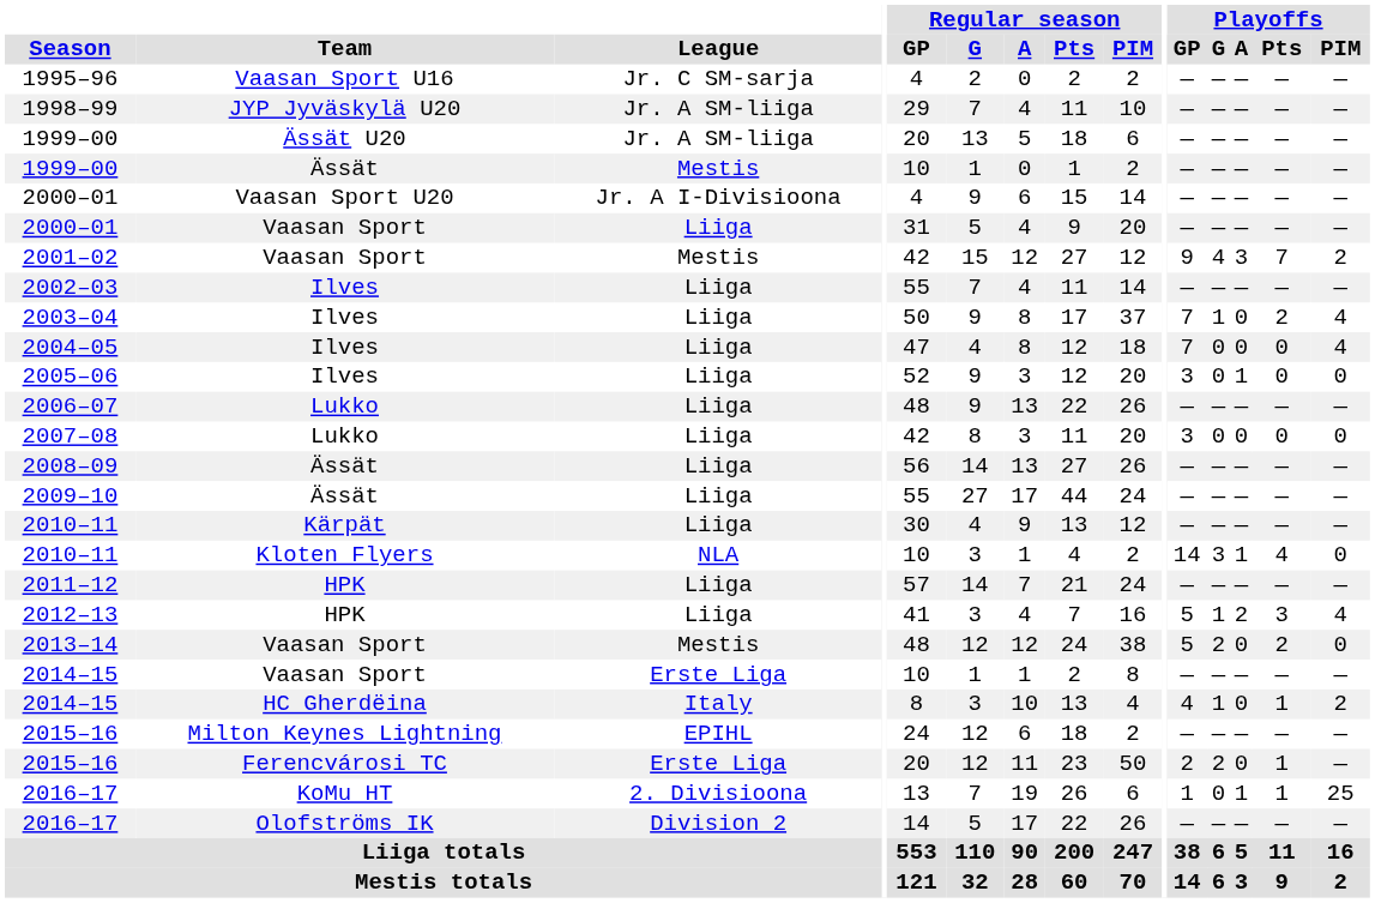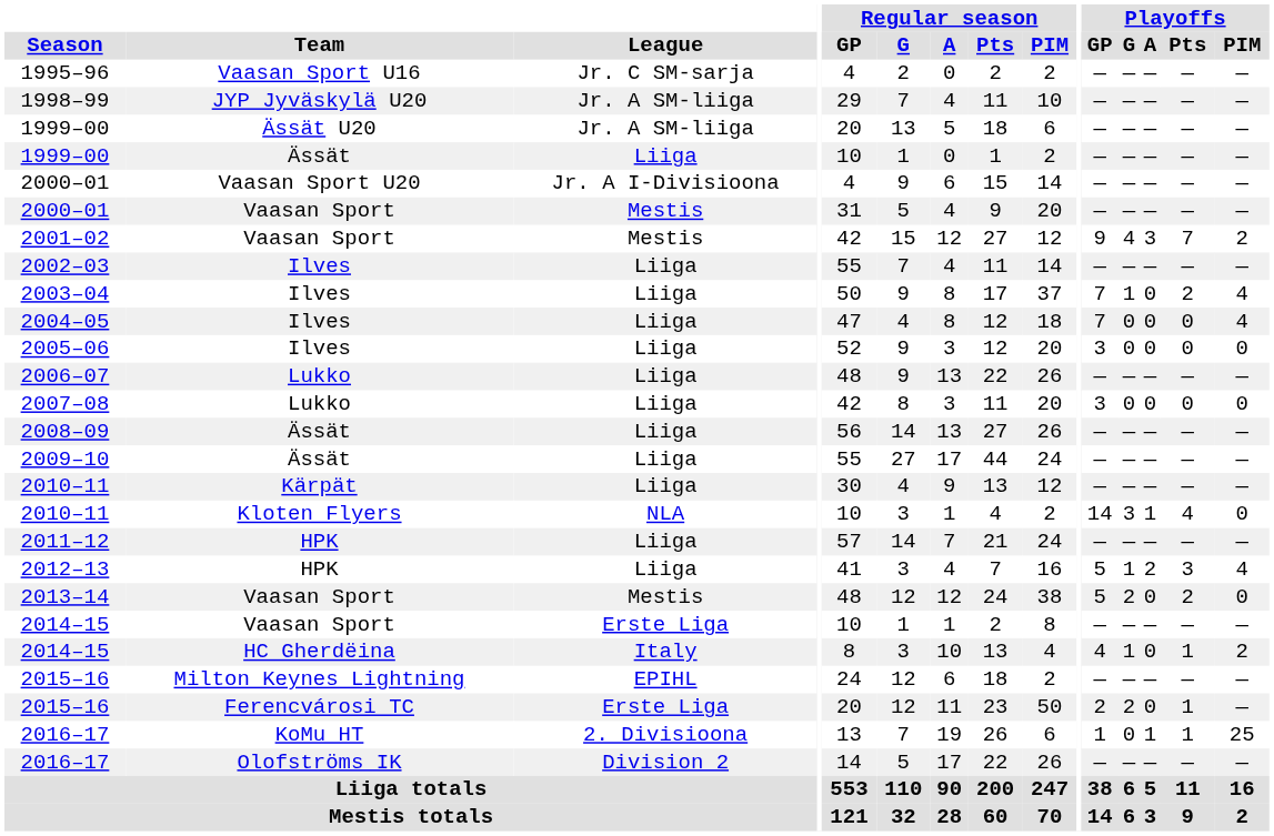1999–00 / Ässät | League: Mestis -> Liiga
2000–01 / Vaasan Sport | League: Liiga -> Mestis
2005–06 | Playoffs / A: 1 -> 0
